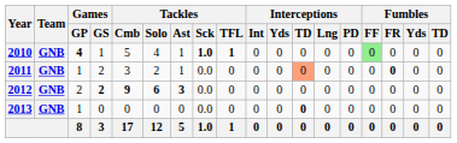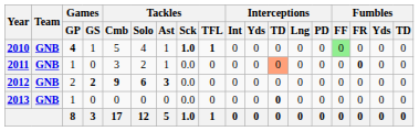2011 | Games / GS: 2 -> 0
